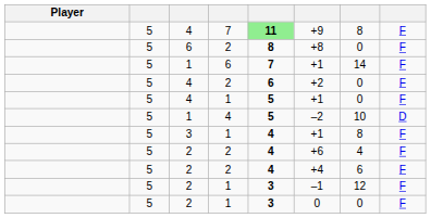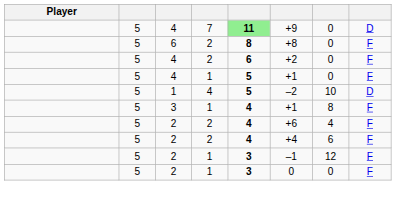4 / 7 | column 7: 8 -> 0
4 / 7 | column 8: F -> D
- row: 5 | 1 | 6 | 7 | +1 | 14 | F
